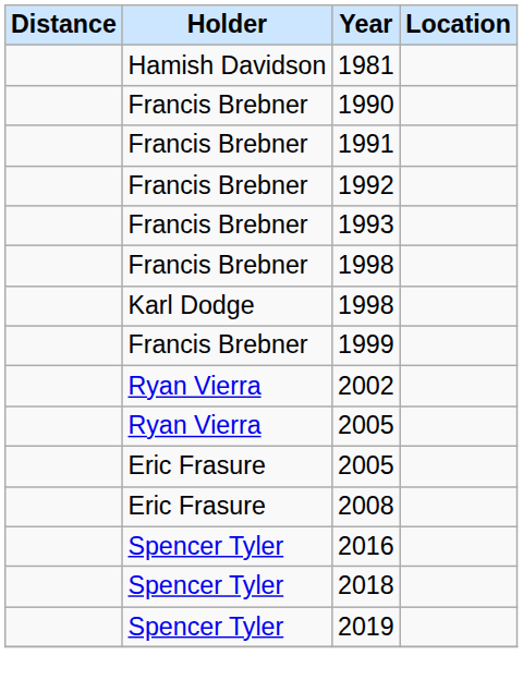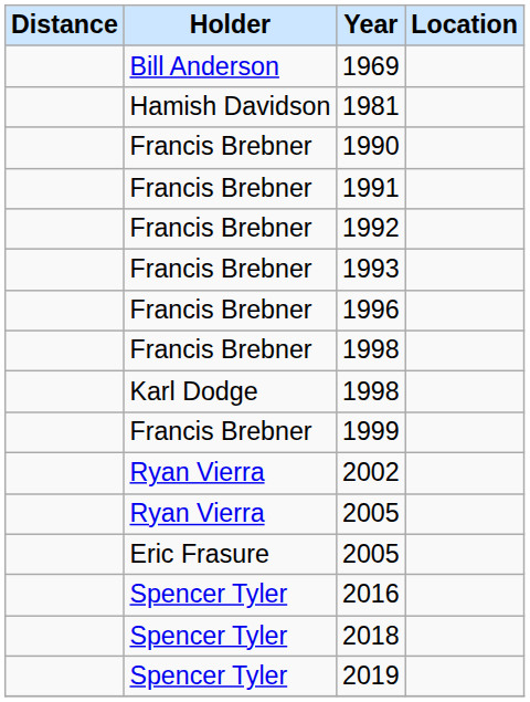+ row: Bill Anderson | 1969
+ row: Francis Brebner | 1996
- row: Eric Frasure | 2008
